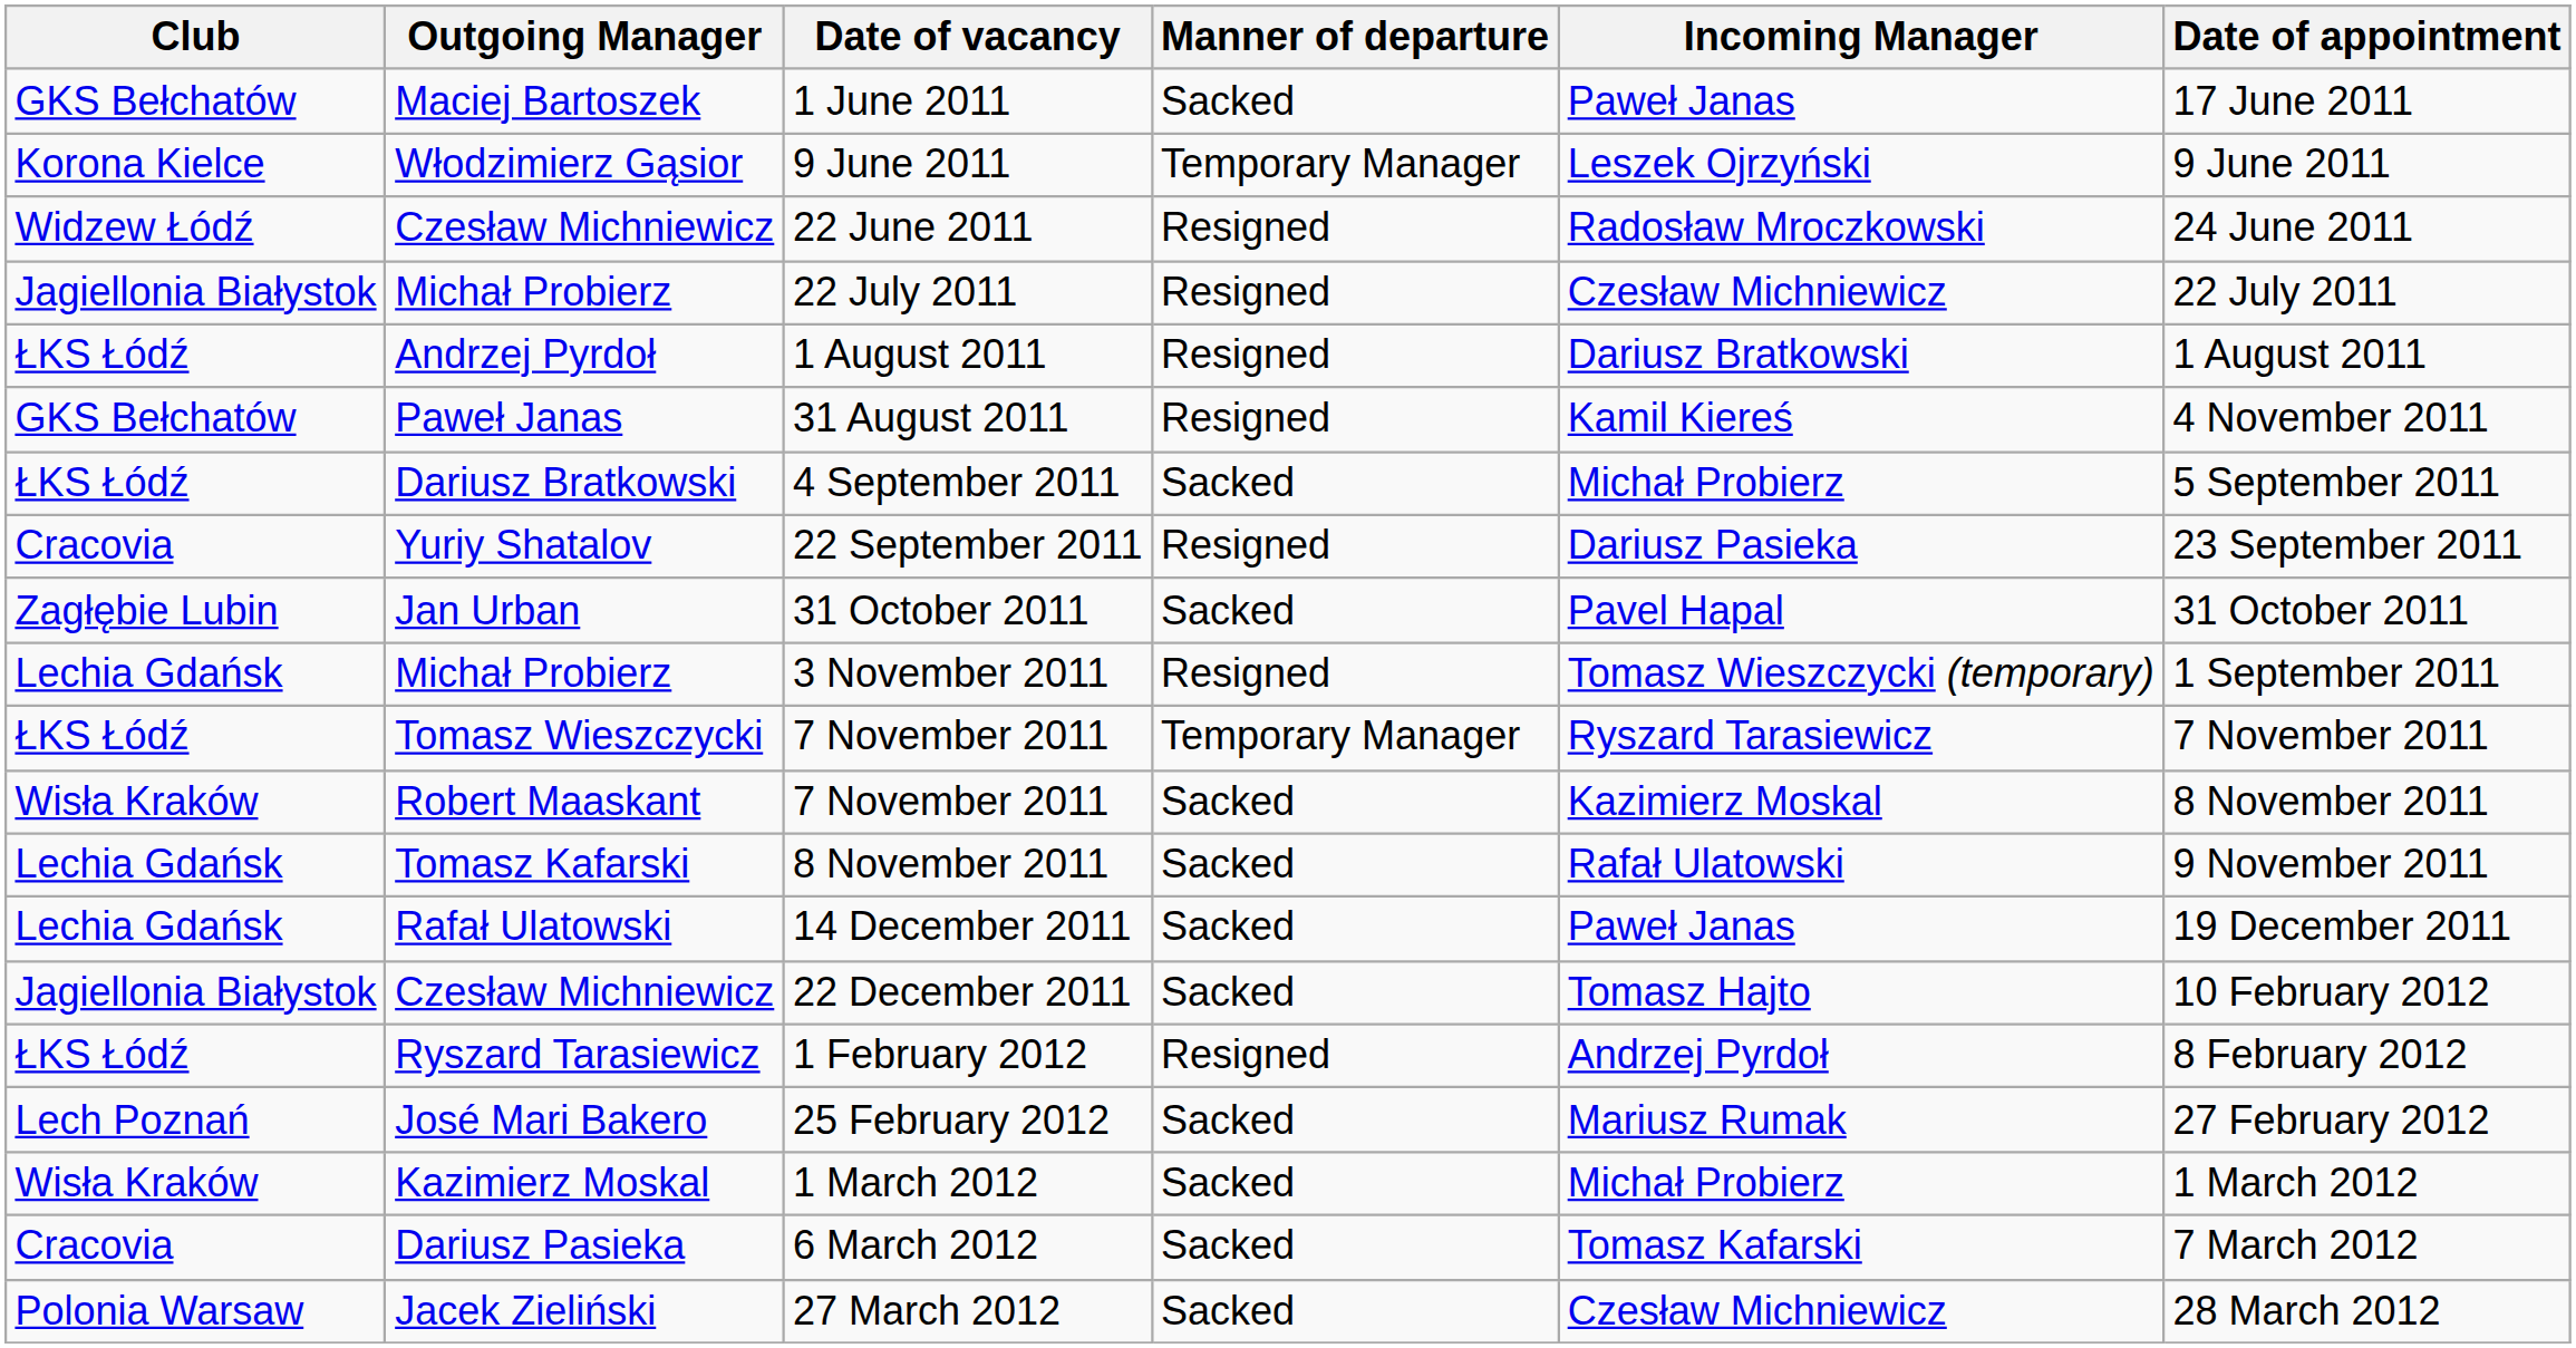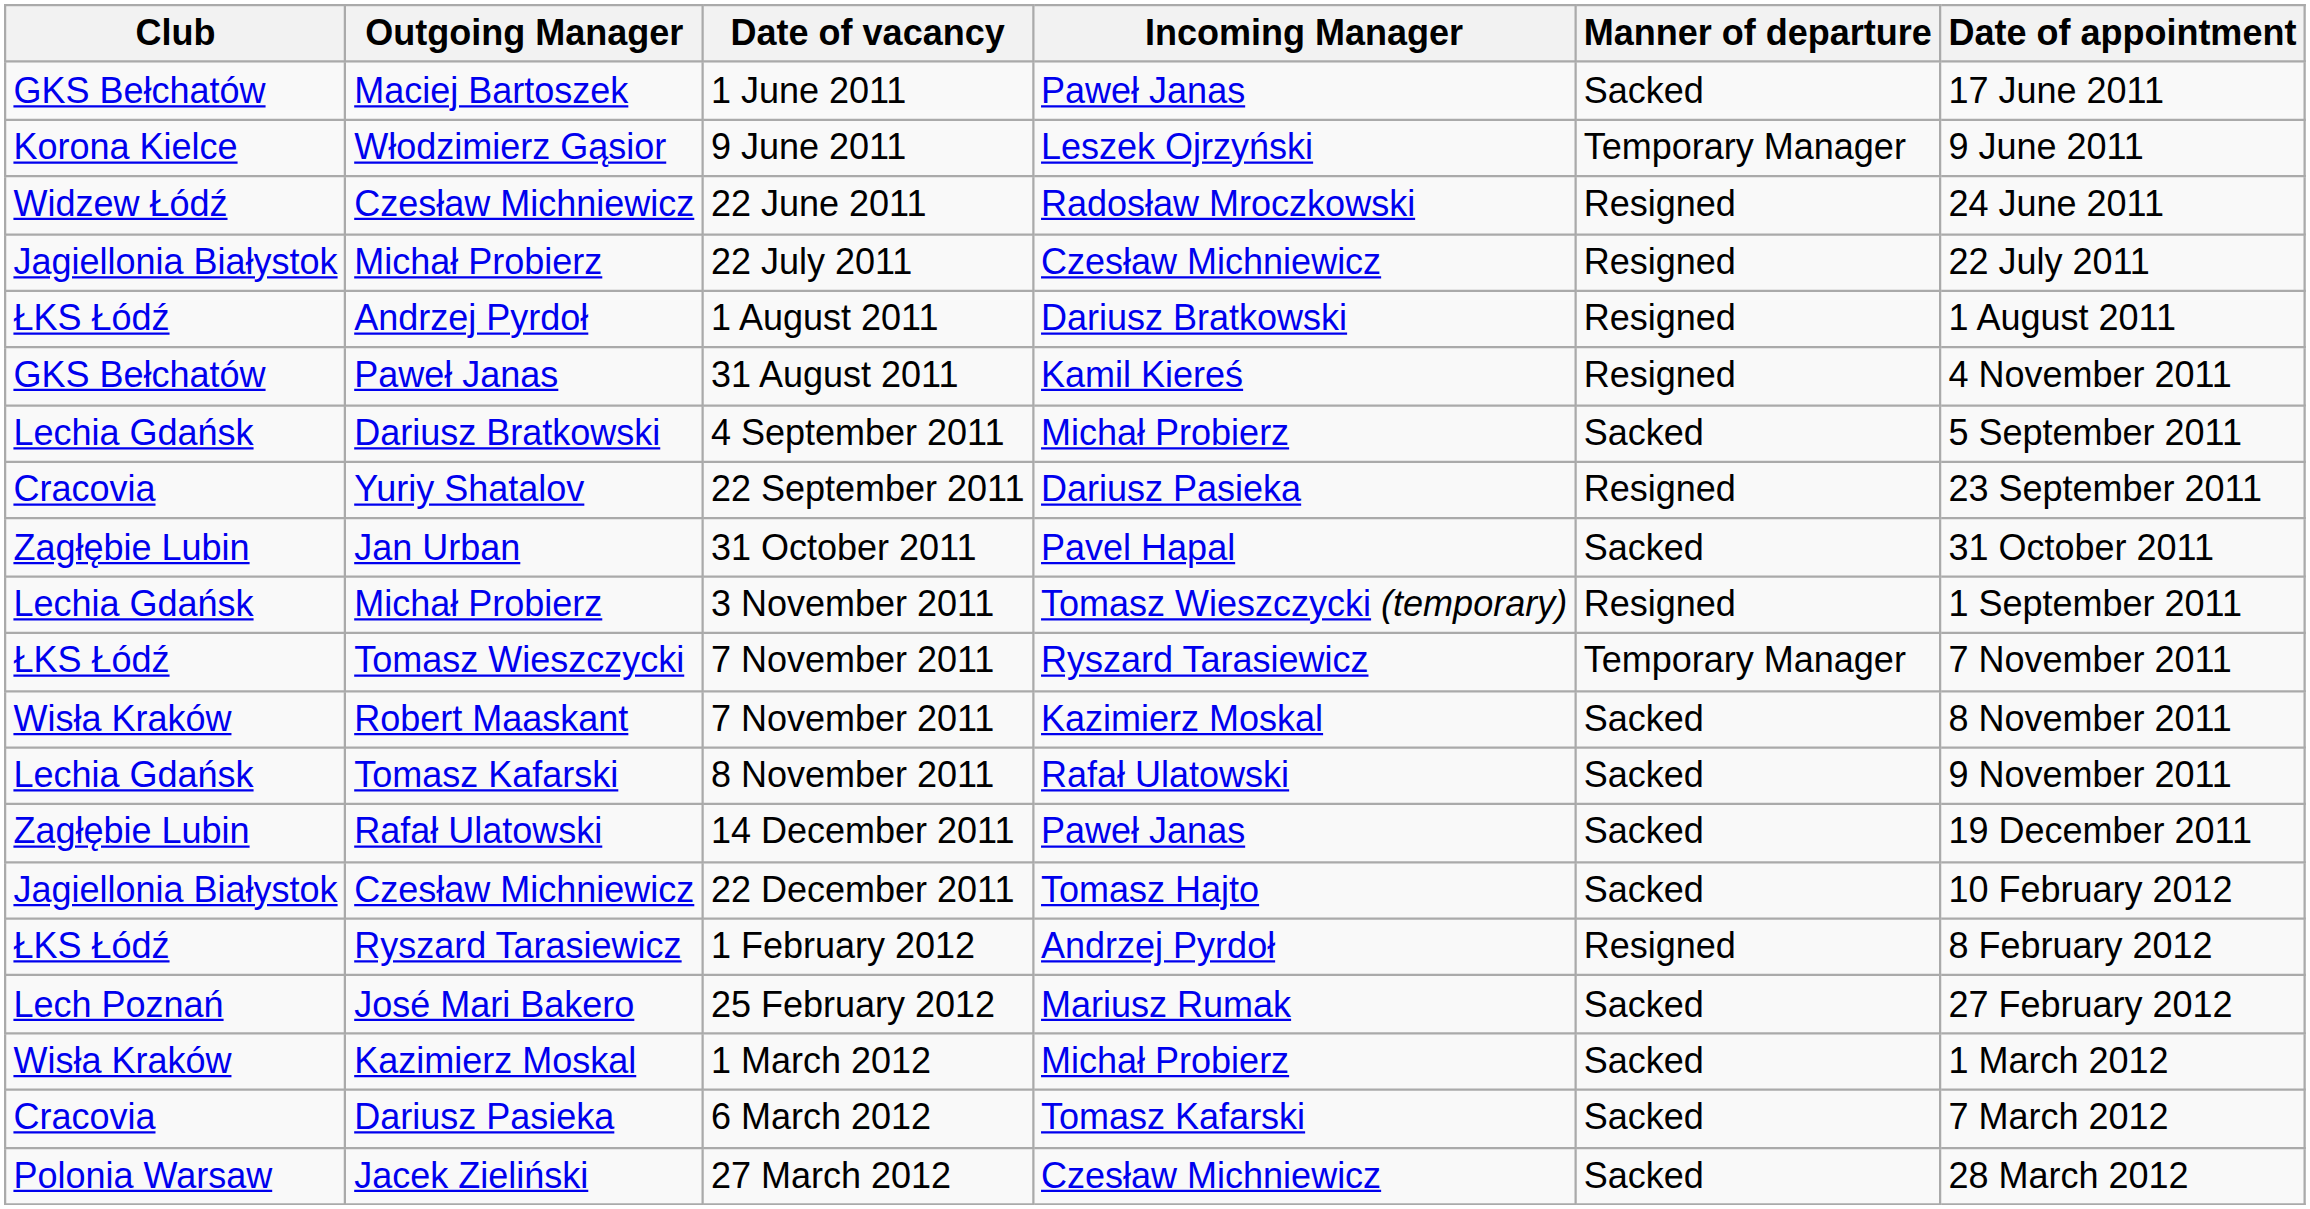columns swapped: Manner of departure <-> Incoming Manager
4 September 2011 | Club: ŁKS Łódź -> Lechia Gdańsk
14 December 2011 | Club: Lechia Gdańsk -> Zagłębie Lubin
